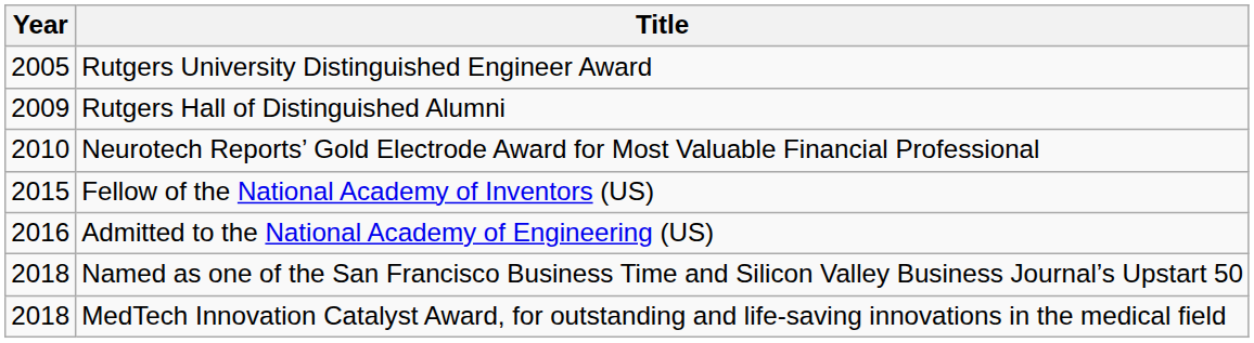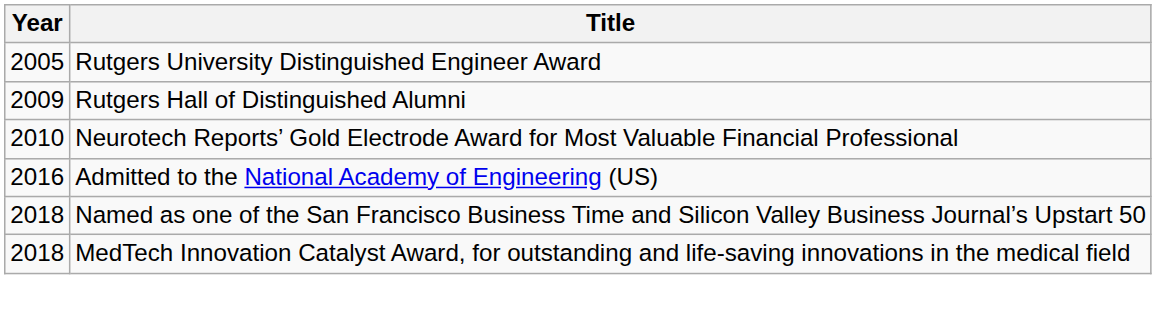- row: 2015 | Fellow of the National Academy of Inventors (US)
